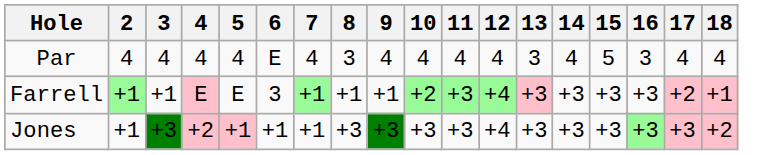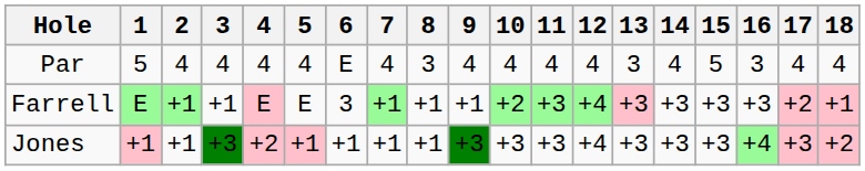+ column: 1 | 5 | E | +1
Jones | 8: +3 -> +1
Jones | 16: +3 -> +4
